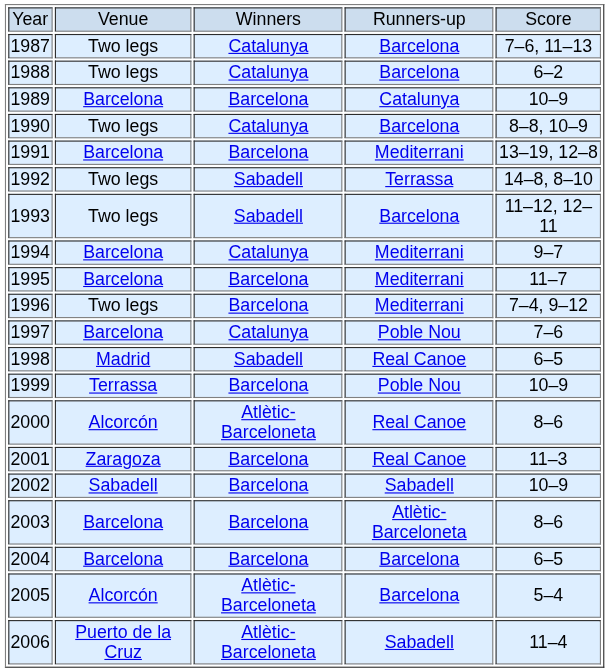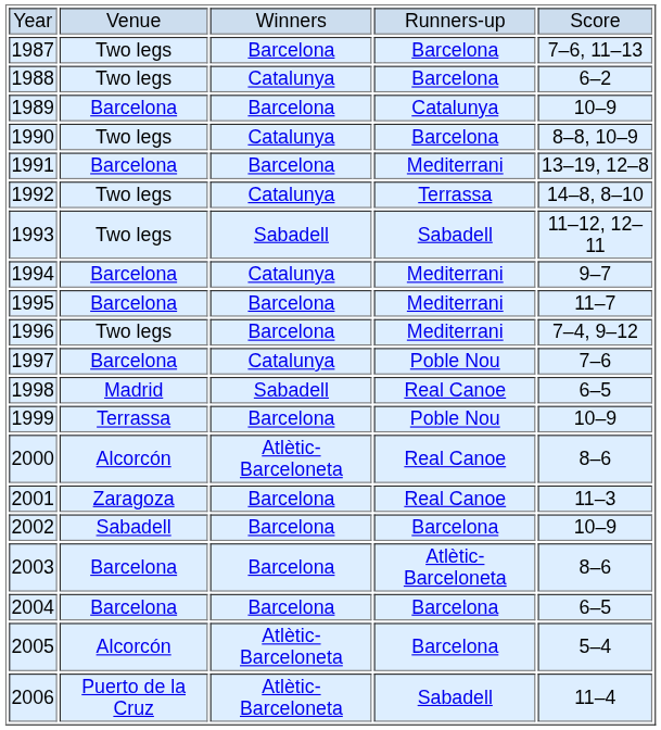1987 | column 3: Catalunya -> Barcelona
1992 | column 3: Sabadell -> Catalunya
1993 | column 4: Barcelona -> Sabadell
2002 | column 4: Sabadell -> Barcelona
